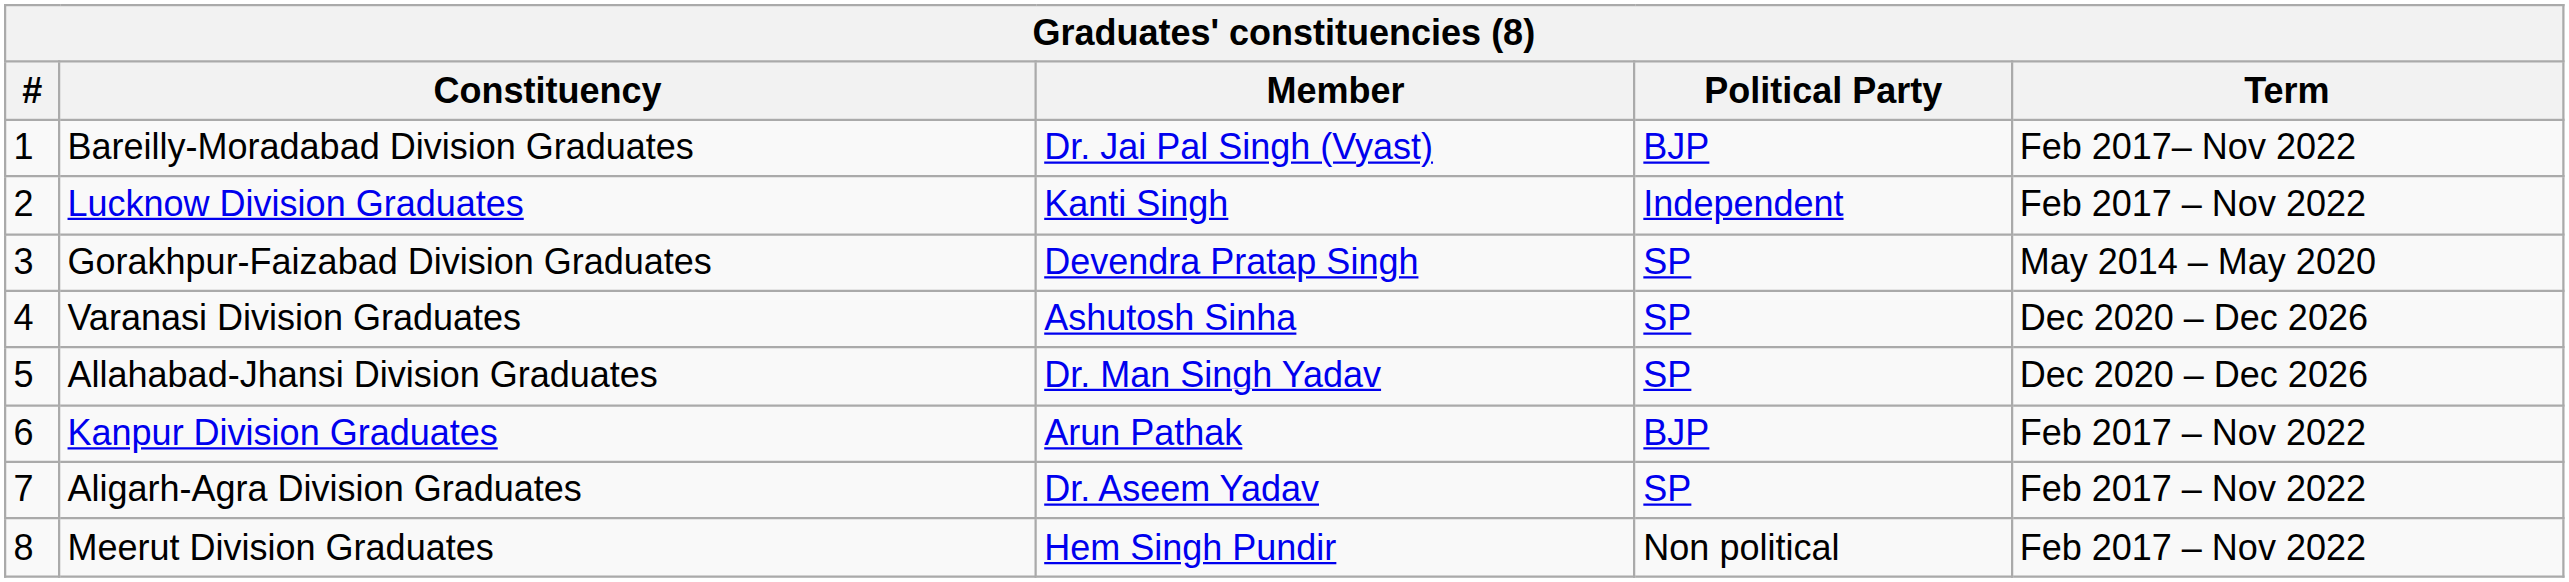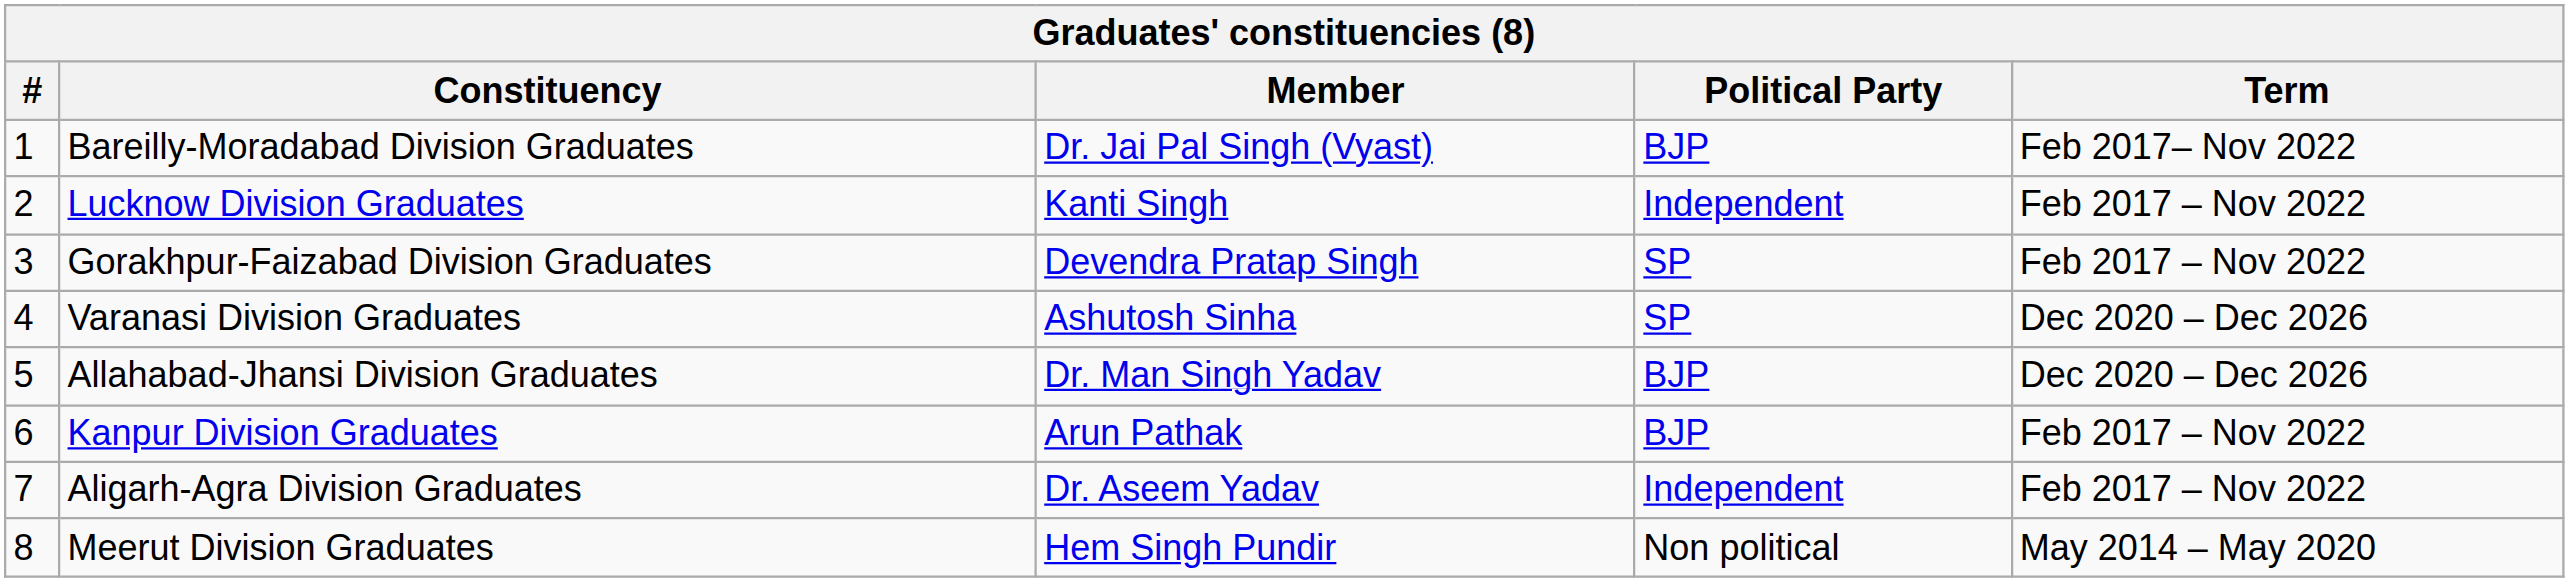Gorakhpur-Faizabad Division Graduates | Term: May 2014 – May 2020 -> Feb 2017 – Nov 2022
Allahabad-Jhansi Division Graduates | Political Party: SP -> BJP
Aligarh-Agra Division Graduates | Political Party: SP -> Independent
Meerut Division Graduates | Term: Feb 2017 – Nov 2022 -> May 2014 – May 2020
